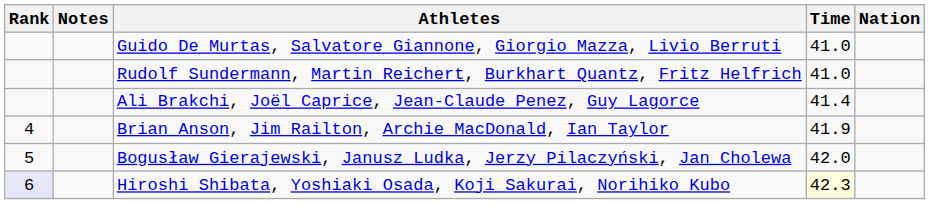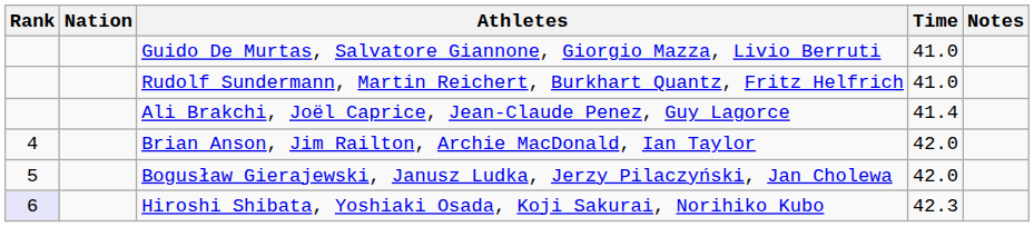columns swapped: Nation <-> Notes
Brian Anson, Jim Railton, Archie MacDonald, Ian Taylor | Time: 41.9 -> 42.0
Hiroshi Shibata, Yoshiaki Osada, Koji Sakurai, Norihiko Kubo | Time: lightyellow background -> no background
